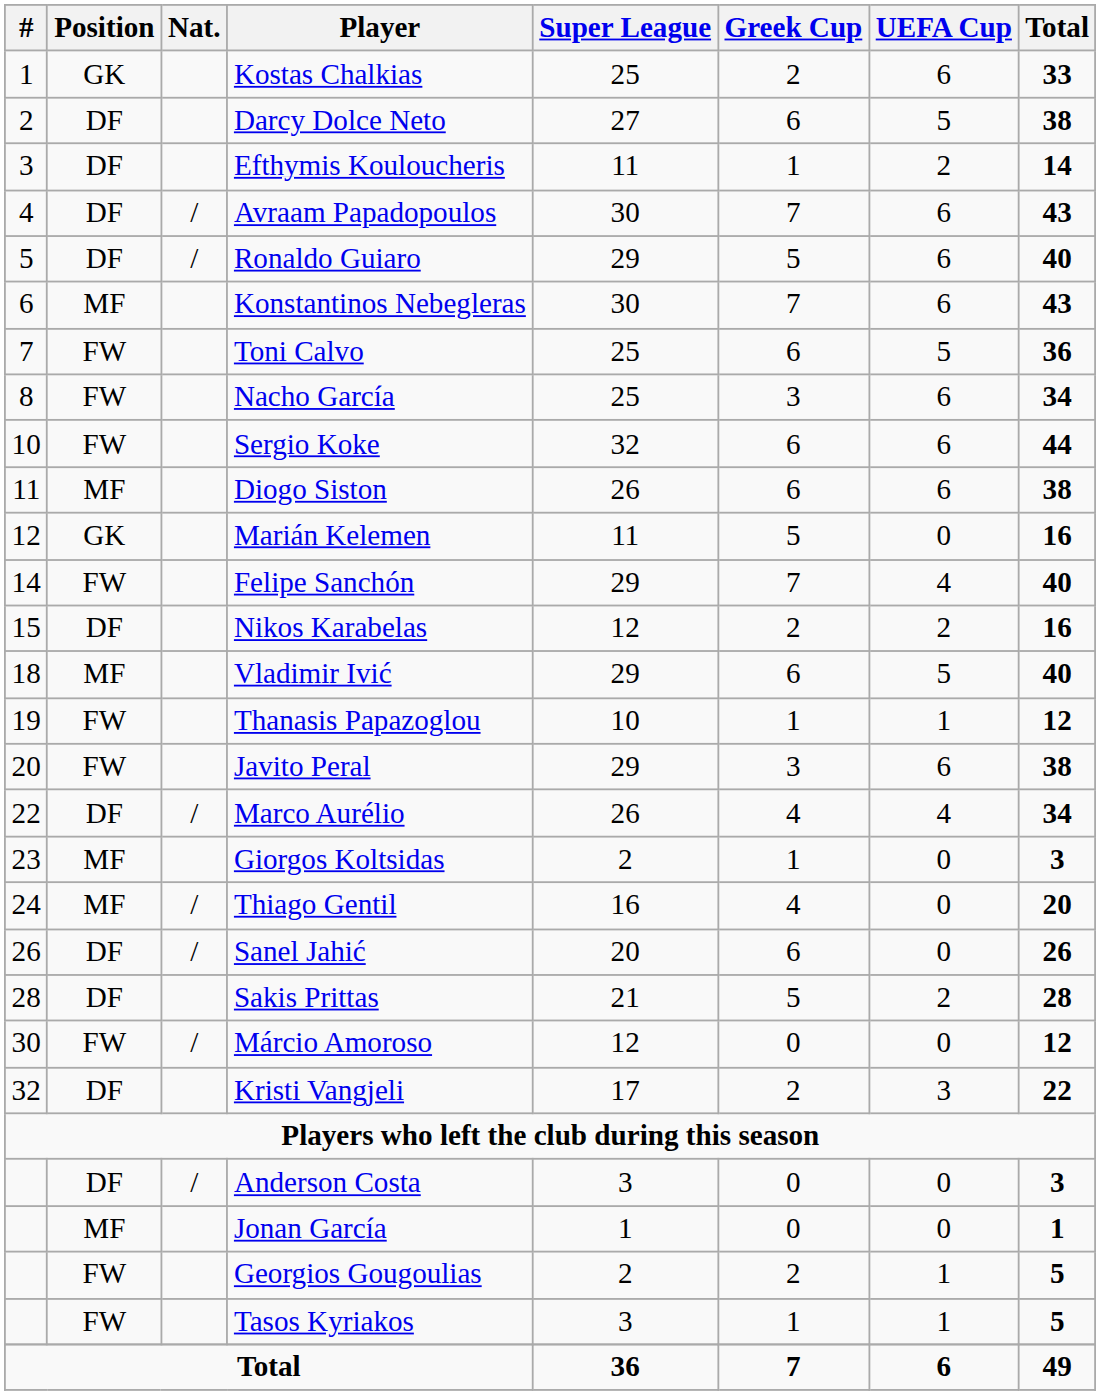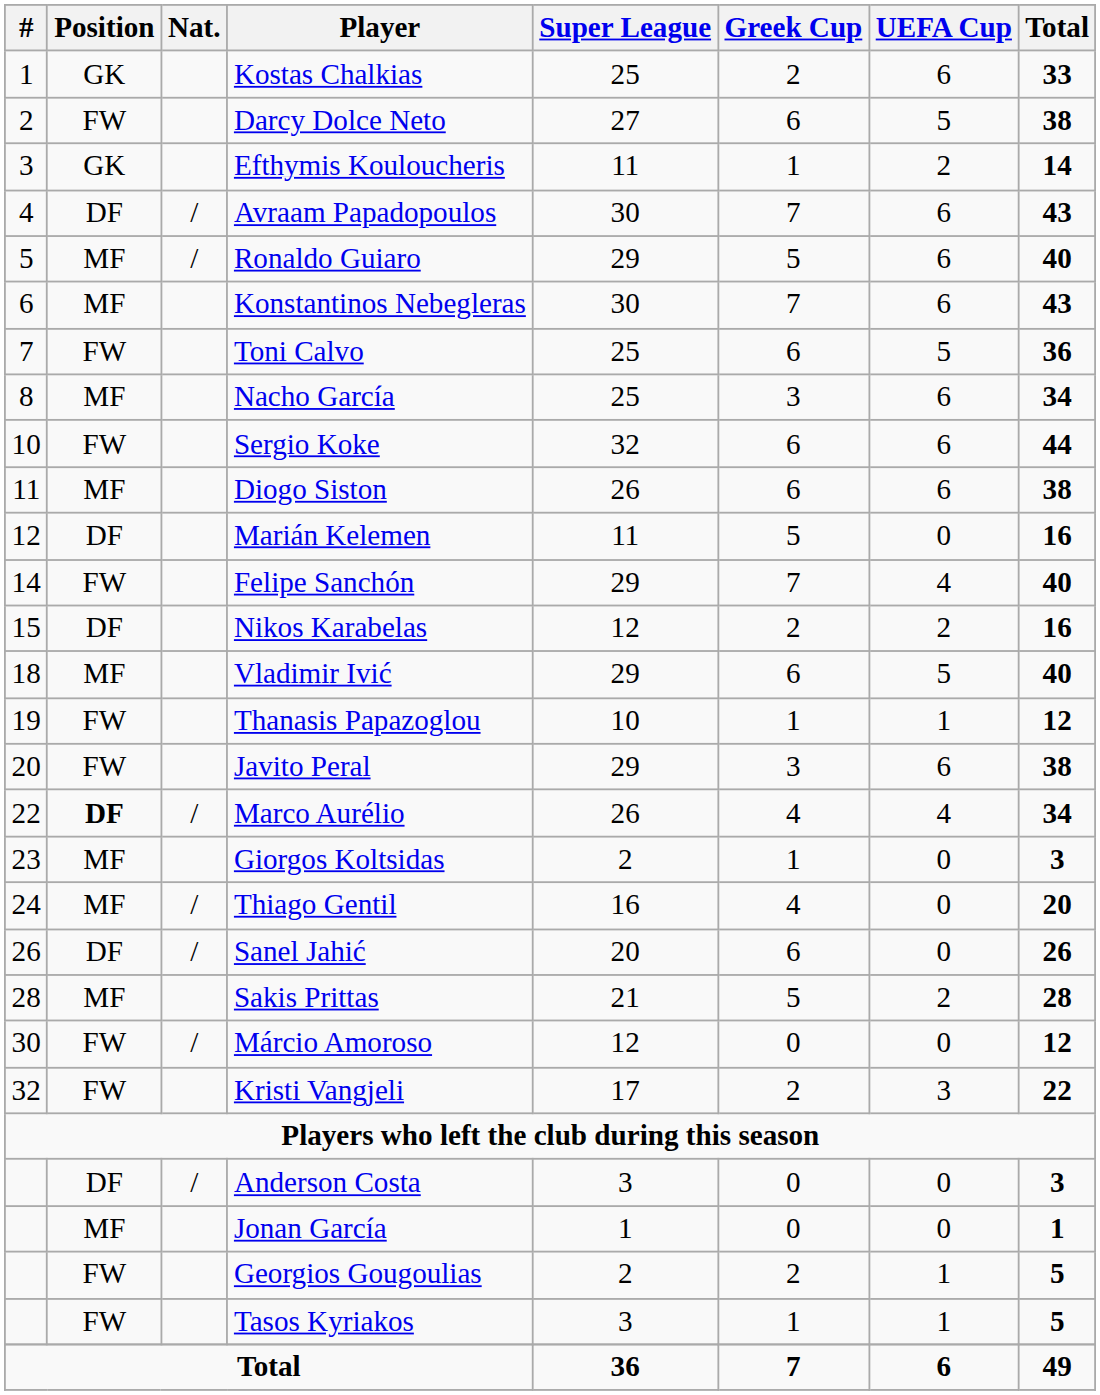Darcy Dolce Neto | Position: DF -> FW
Efthymis Kouloucheris | Position: DF -> GK
Ronaldo Guiaro | Position: DF -> MF
Nacho García | Position: FW -> MF
Marián Kelemen | Position: GK -> DF
Marco Aurélio | Position: normal -> bold
Sakis Prittas | Position: DF -> MF
Kristi Vangjeli | Position: DF -> FW
